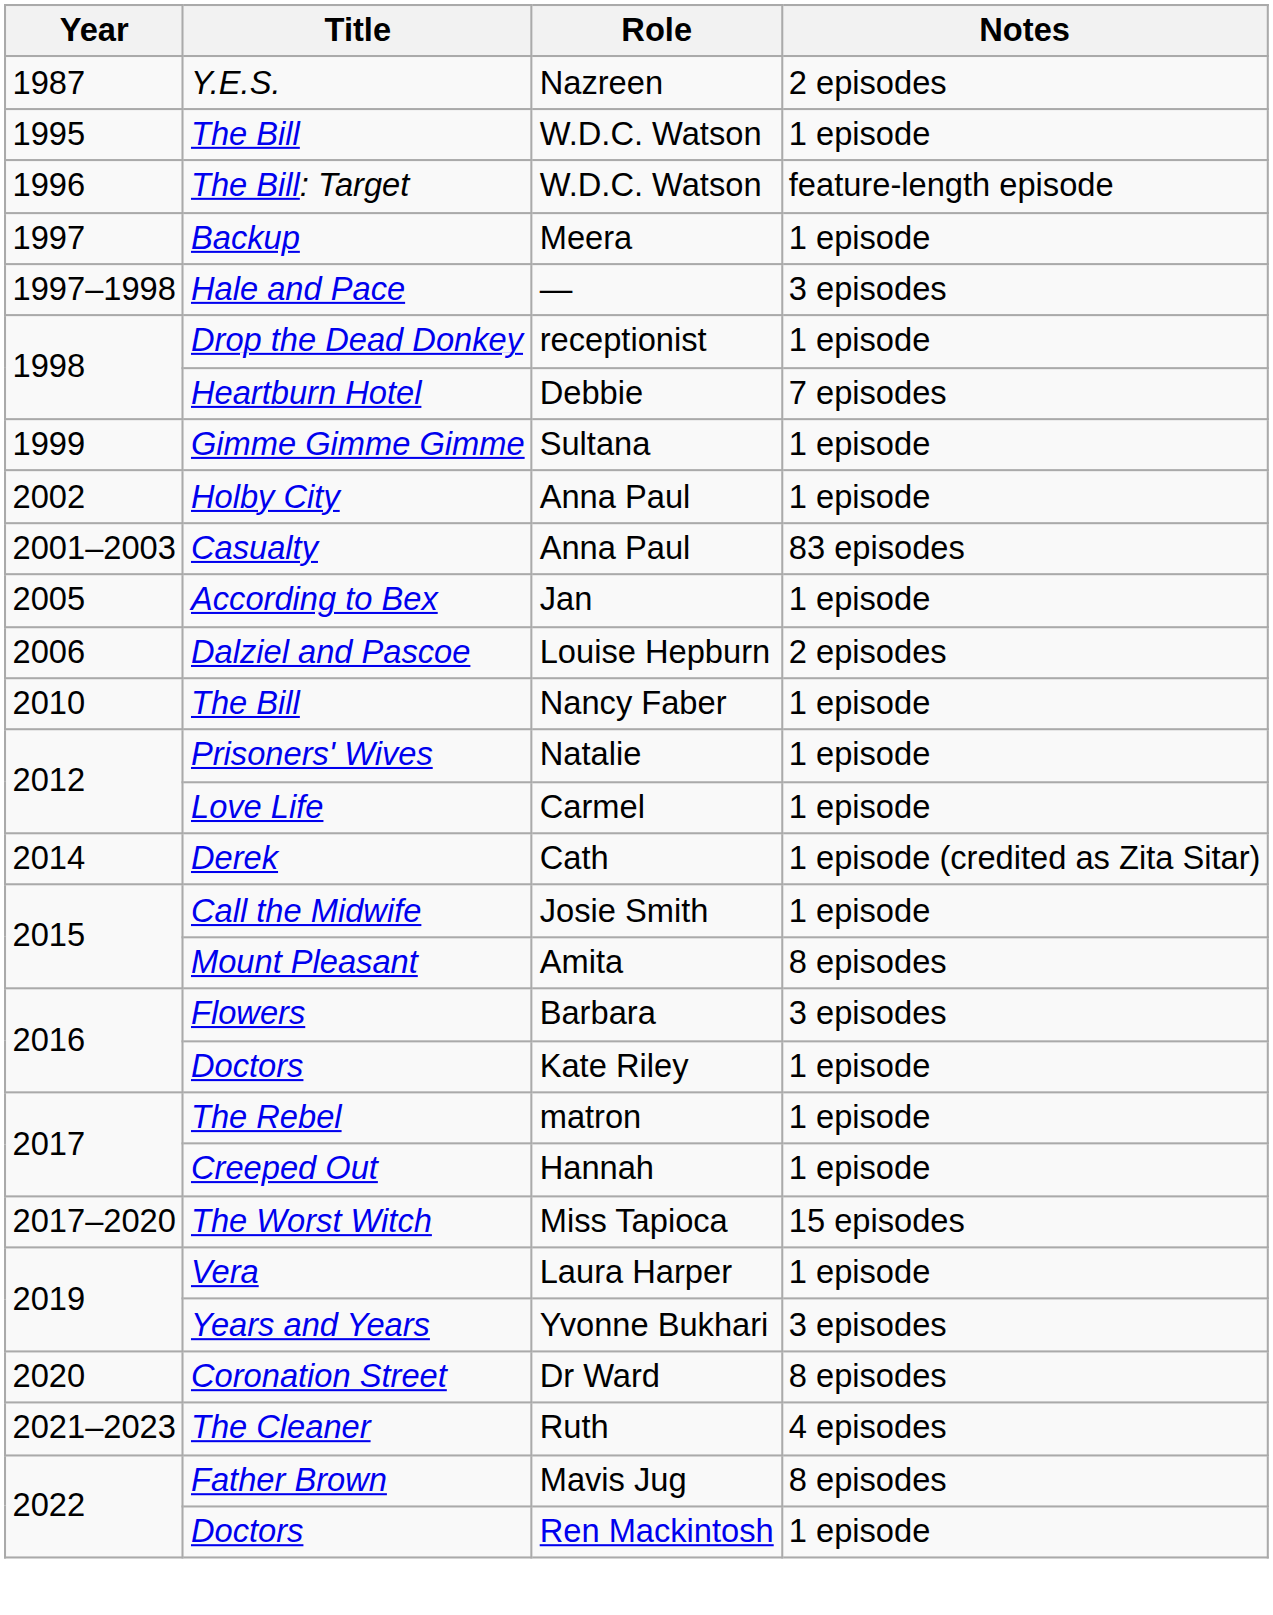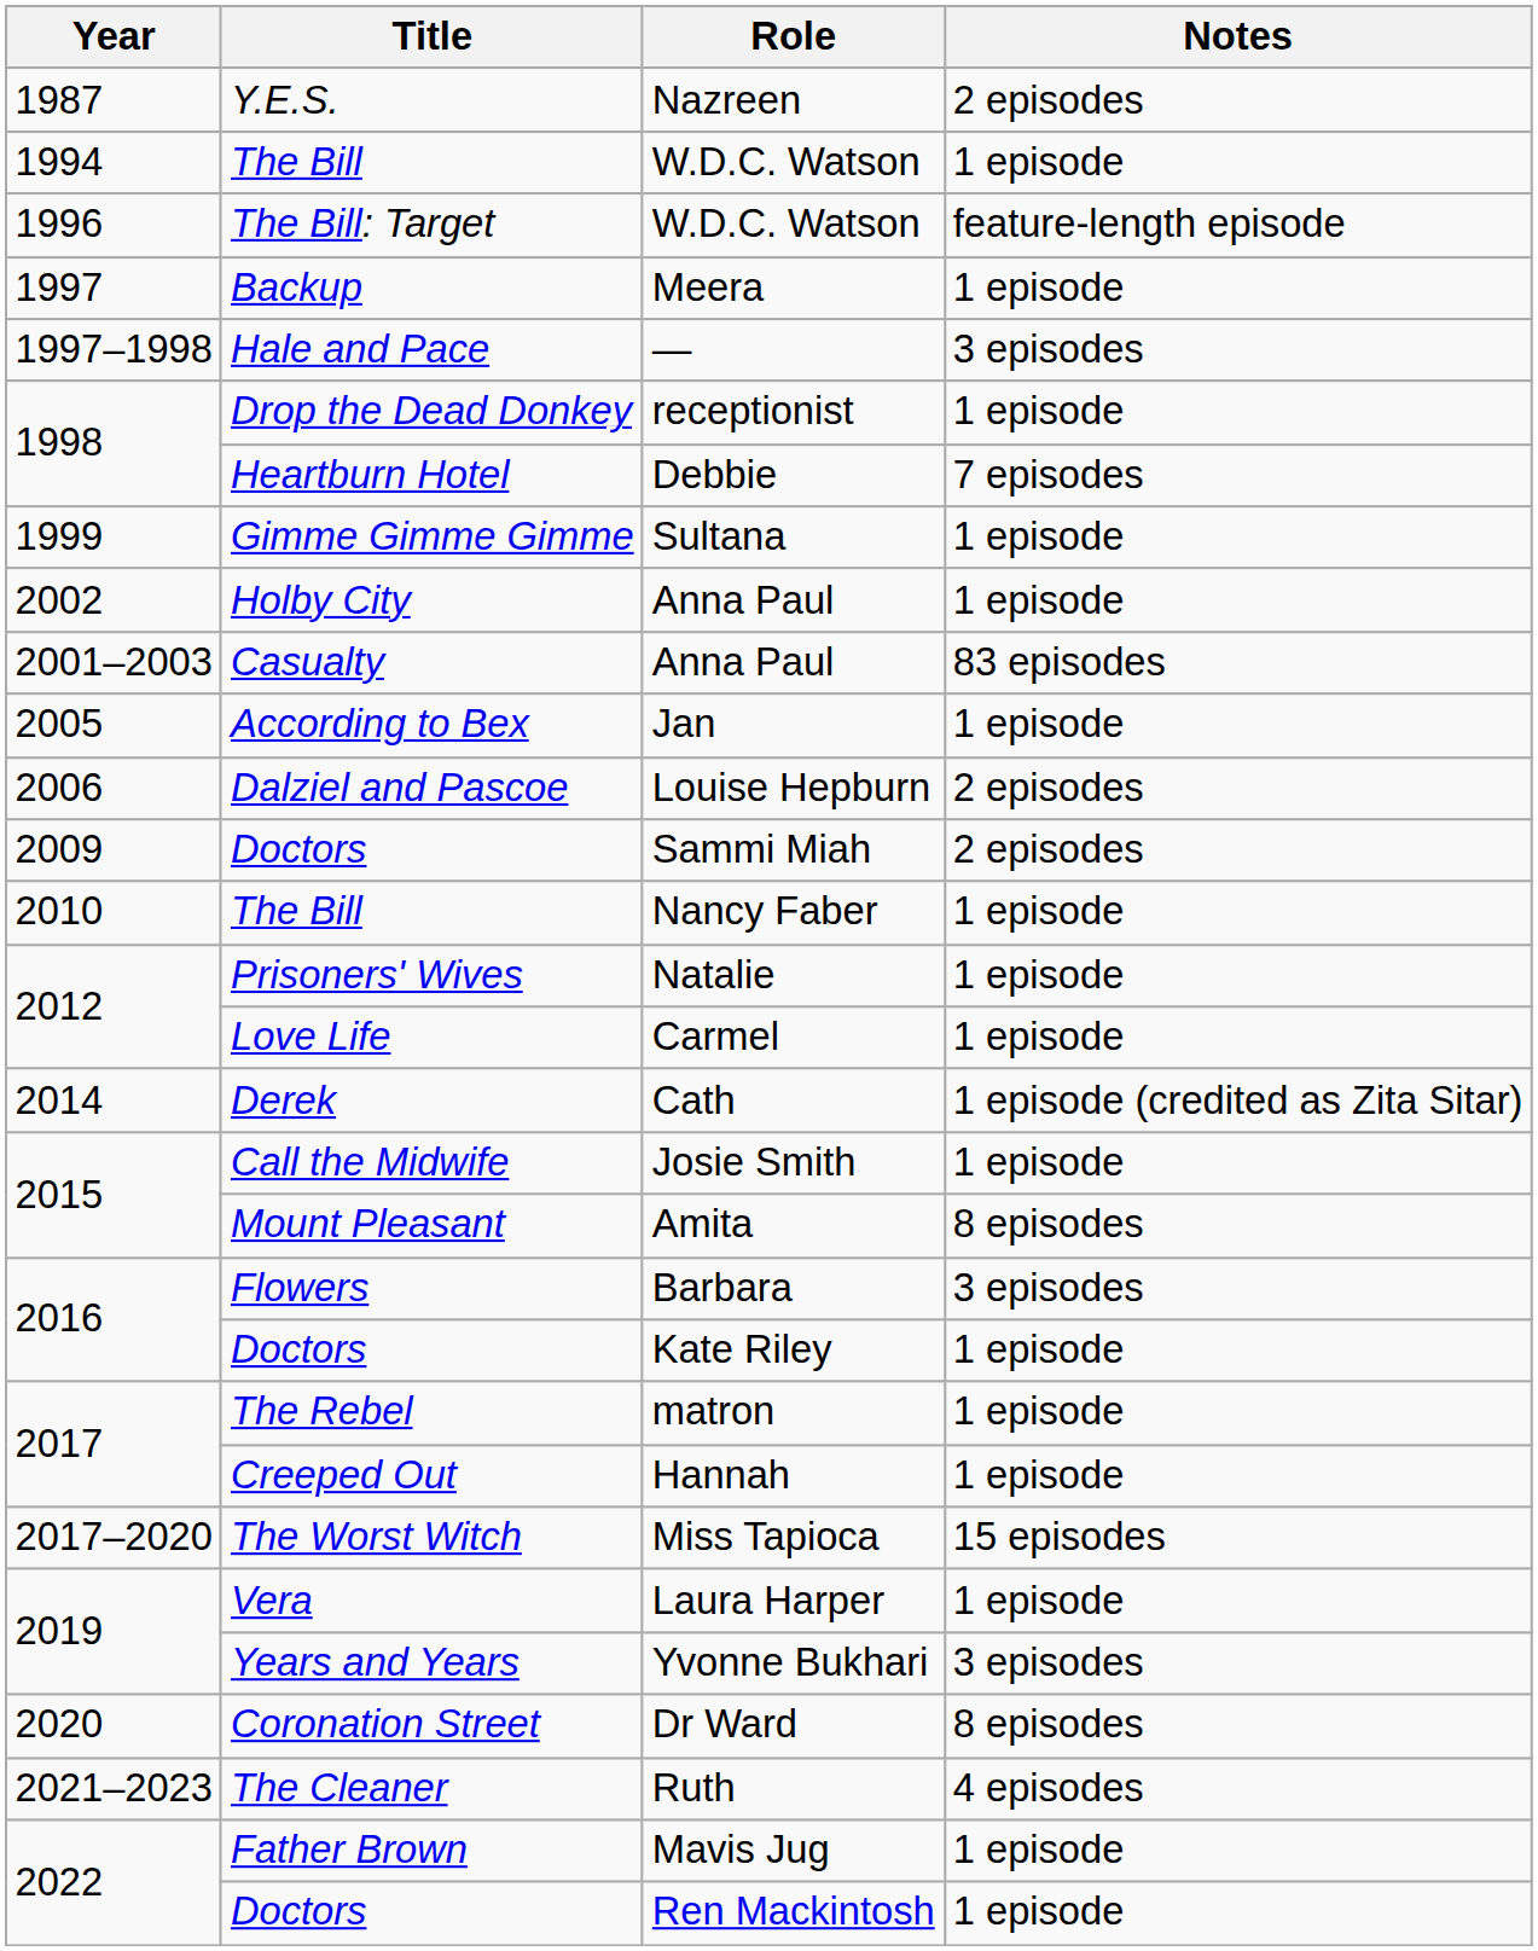The Bill / W.D.C. Watson | Year: 1995 -> 1994
+ row: 2009 | Doctors | Sammi Miah | 2 episodes
Mavis Jug | Notes: 8 episodes -> 1 episode
